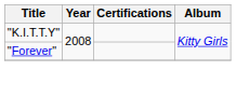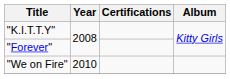+ row: "We on Fire" | 2010
